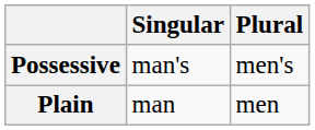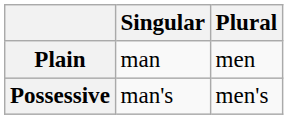rows swapped: Plain <-> Possessive
